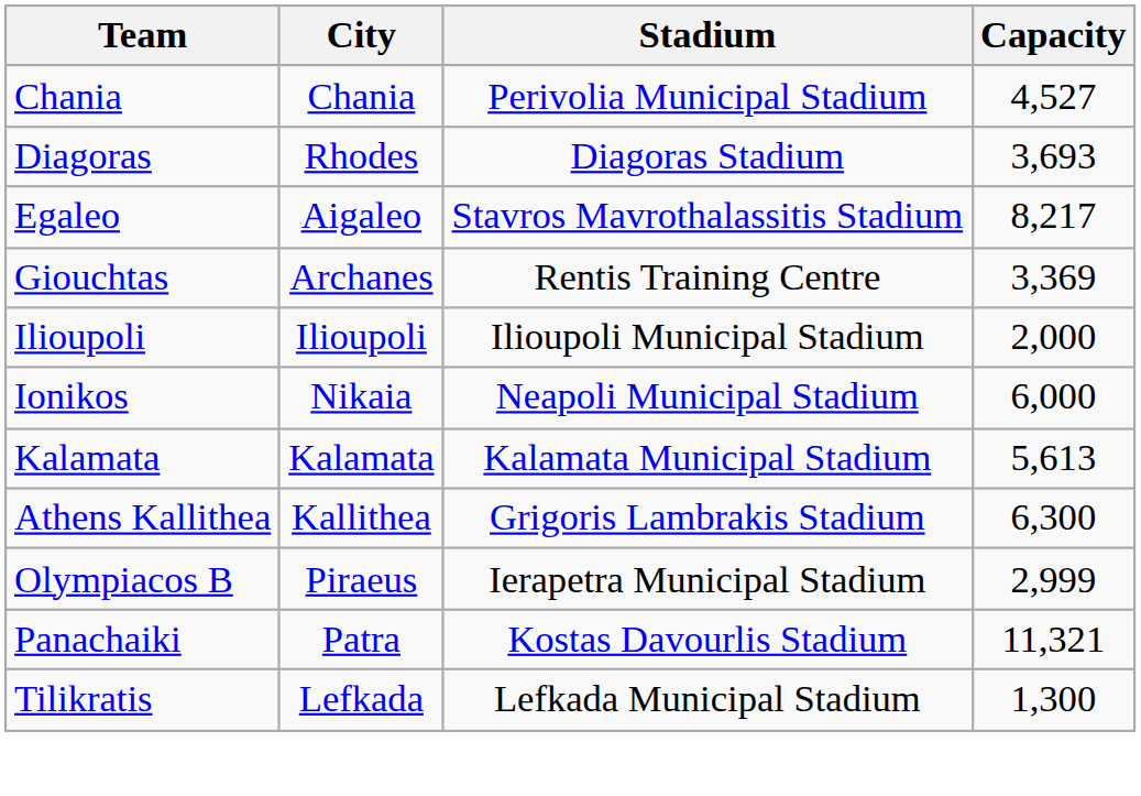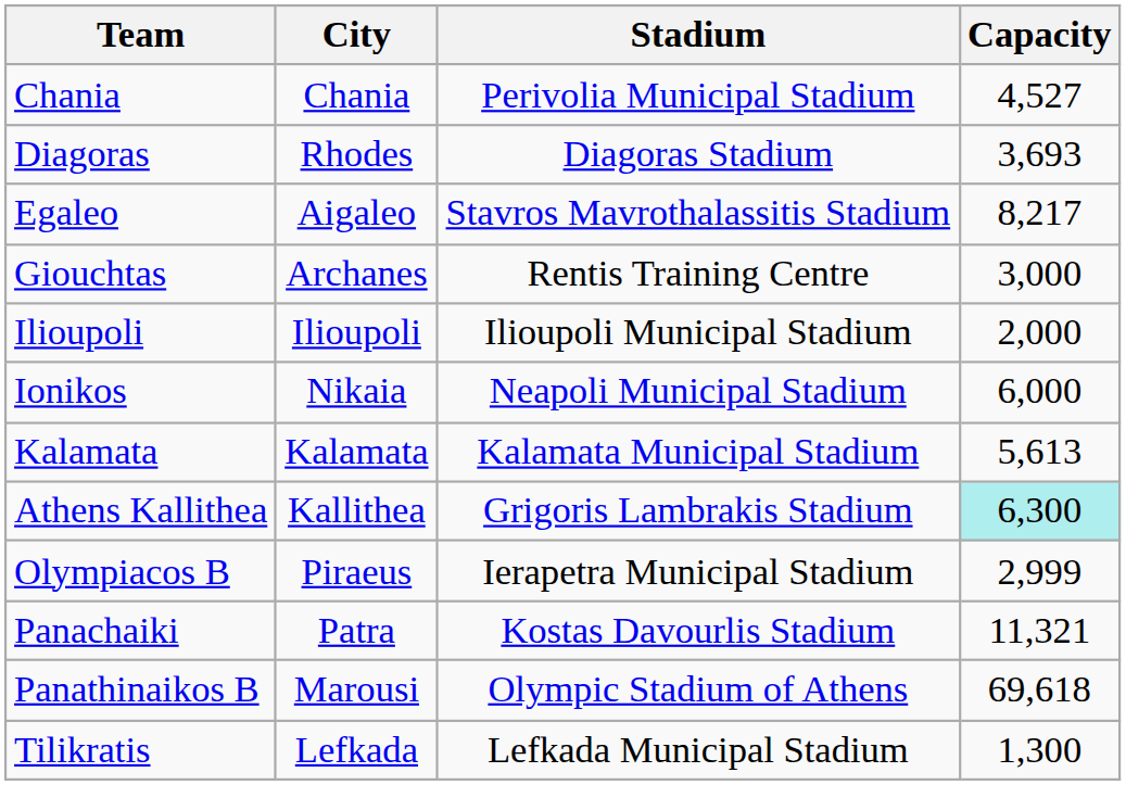Giouchtas | Capacity: 3,369 -> 3,000
Athens Kallithea | Capacity: no background -> paleturquoise background
+ row: Panathinaikos B | Marousi | Olympic Stadium of Athens | 69,618
